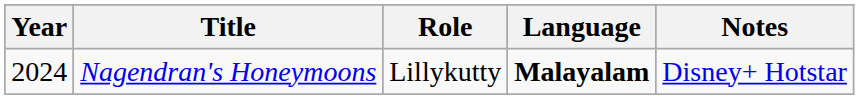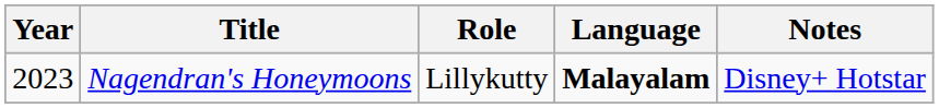Nagendran's Honeymoons | Year: 2024 -> 2023
